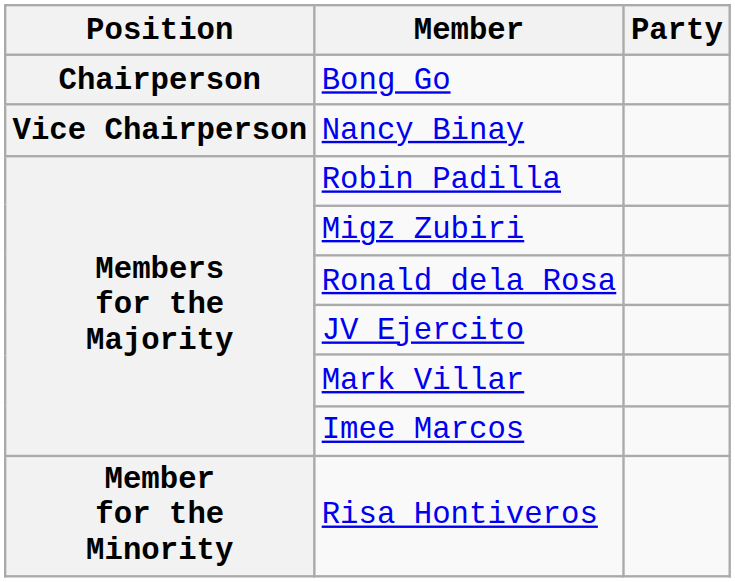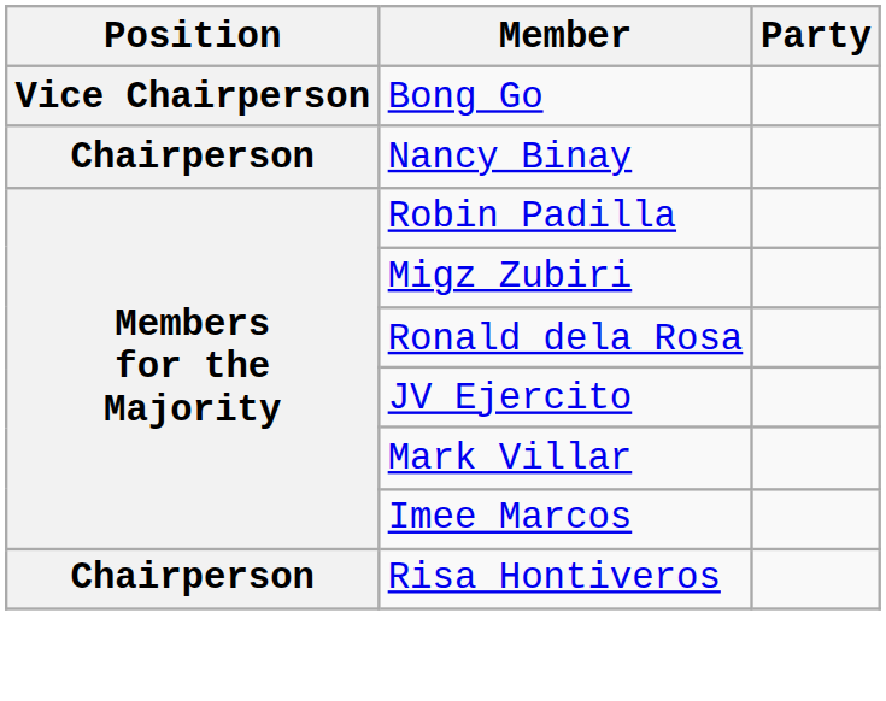Bong Go | Position: Chairperson -> Vice Chairperson
Nancy Binay | Position: Vice Chairperson -> Chairperson
Risa Hontiveros | Position: Member for the Minority -> Chairperson
